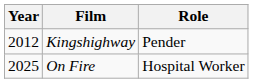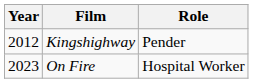On Fire | Year: 2025 -> 2023
